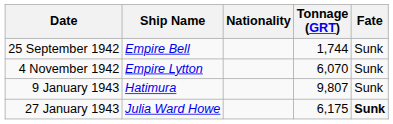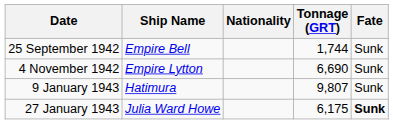4 November 1942 | Tonnage (GRT): 6,070 -> 6,690
